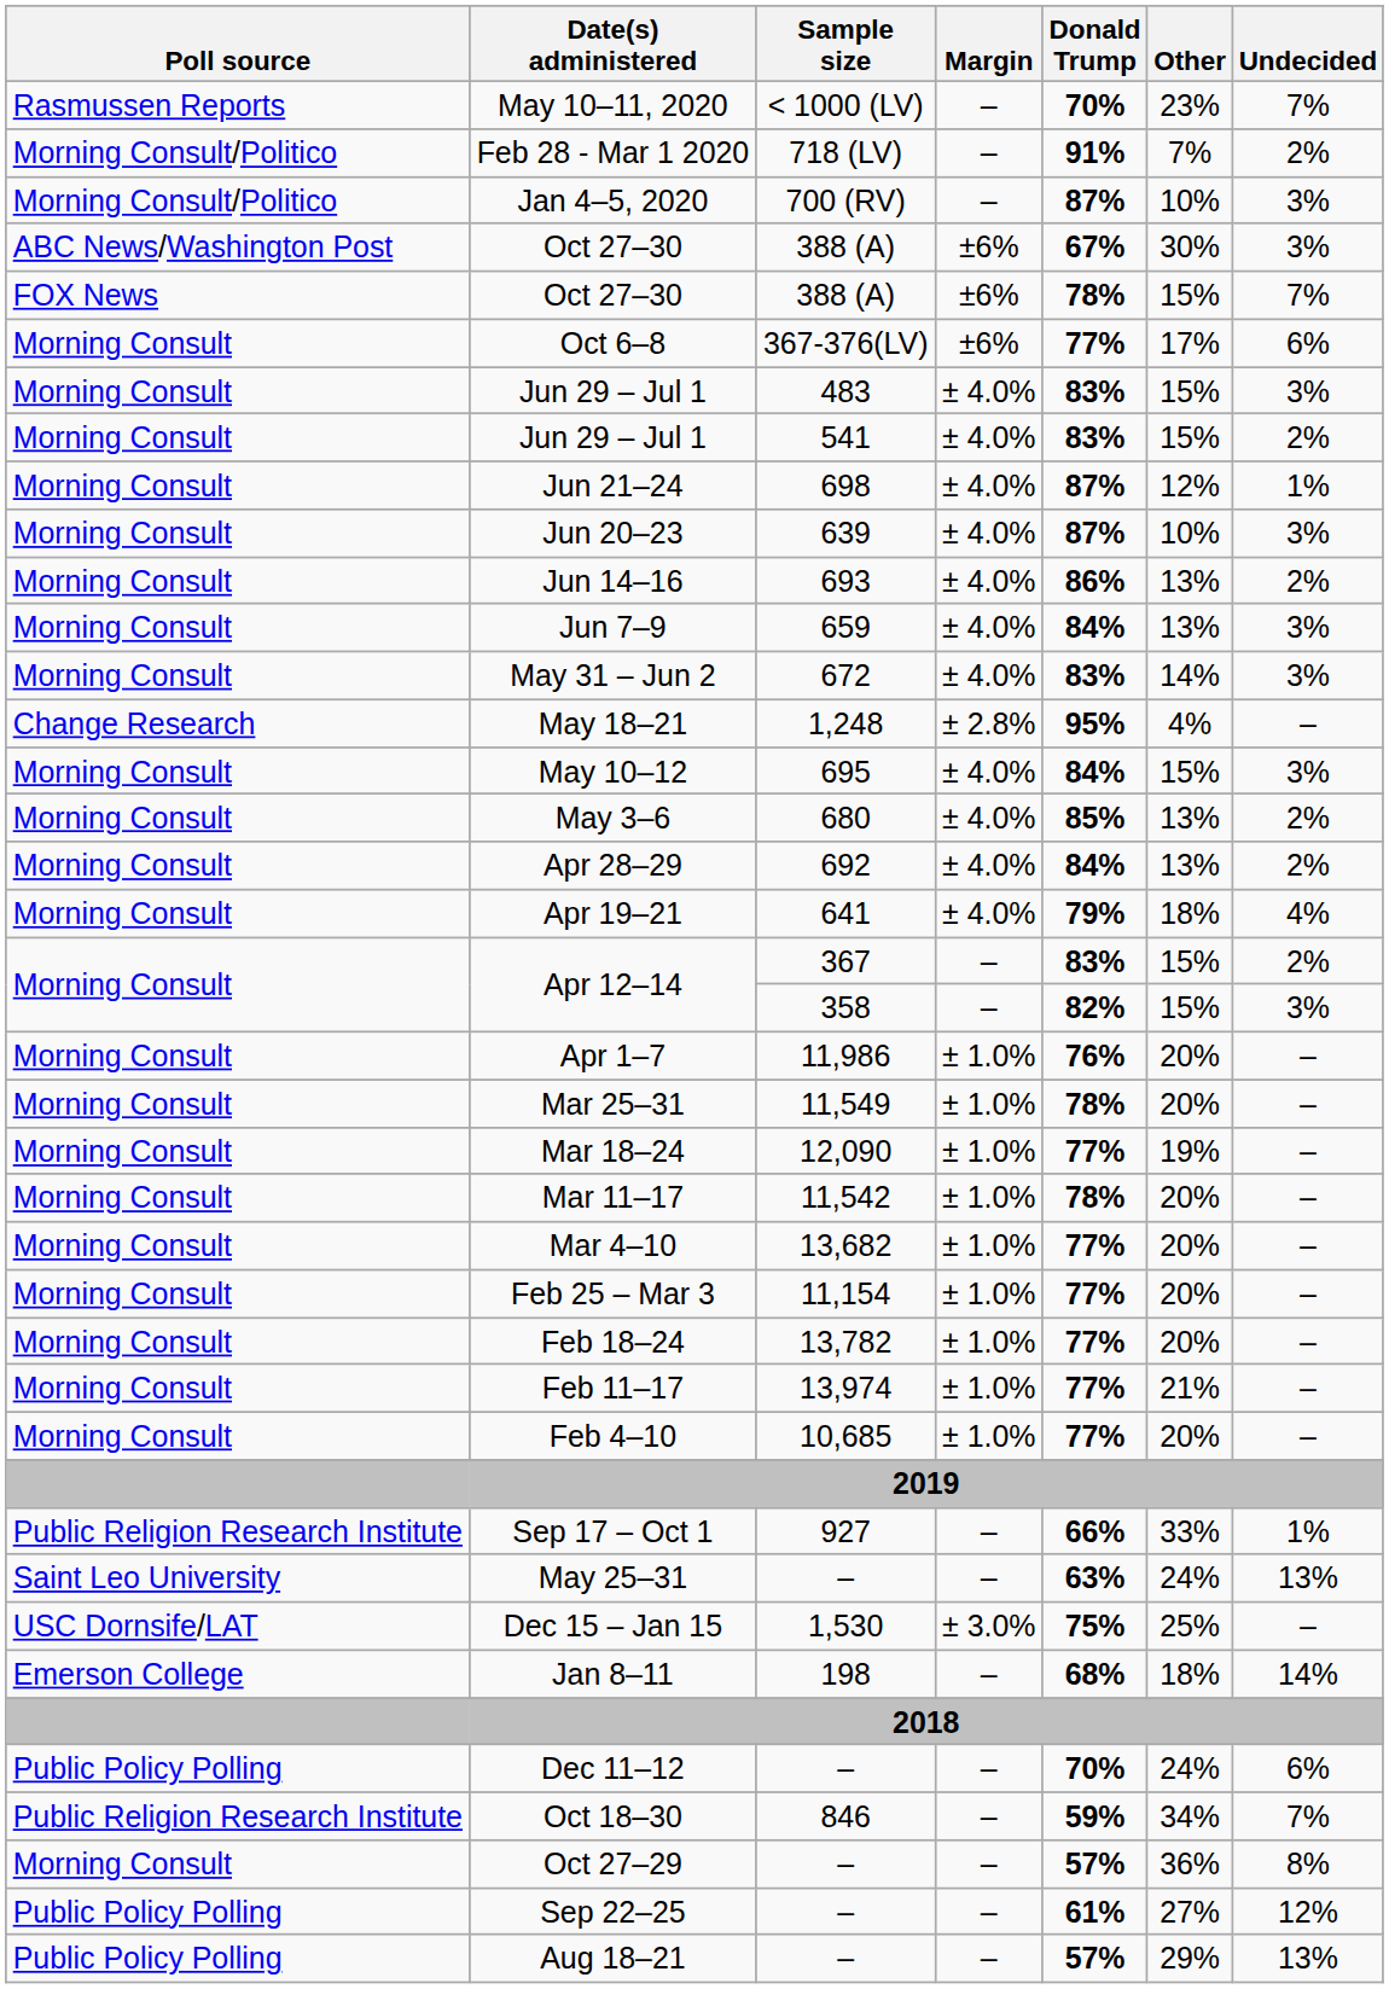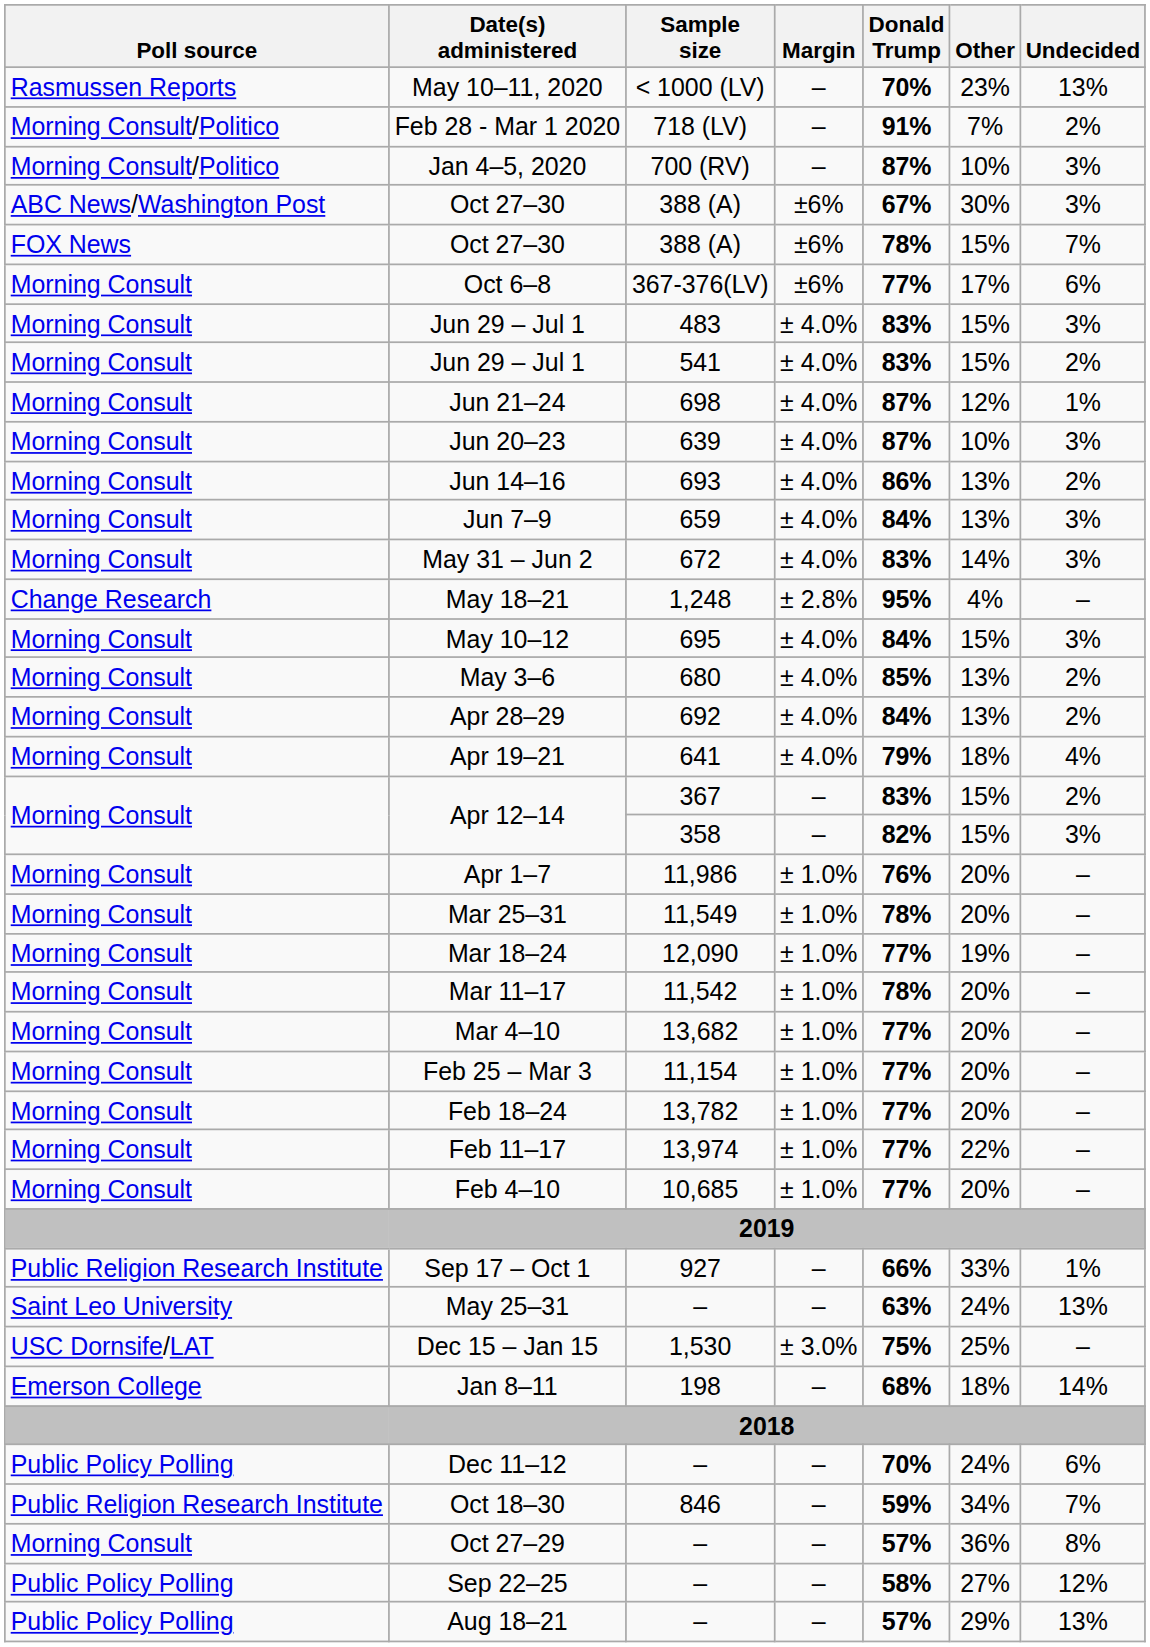May 10–11, 2020 | Undecided: 7% -> 13%
Feb 11–17 | Other: 21% -> 22%
Sep 22–25 | Donald Trump: 61% -> 58%
